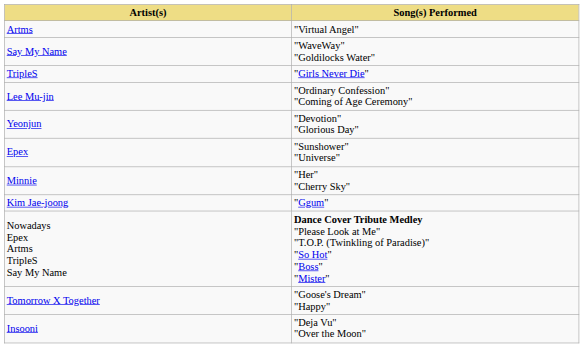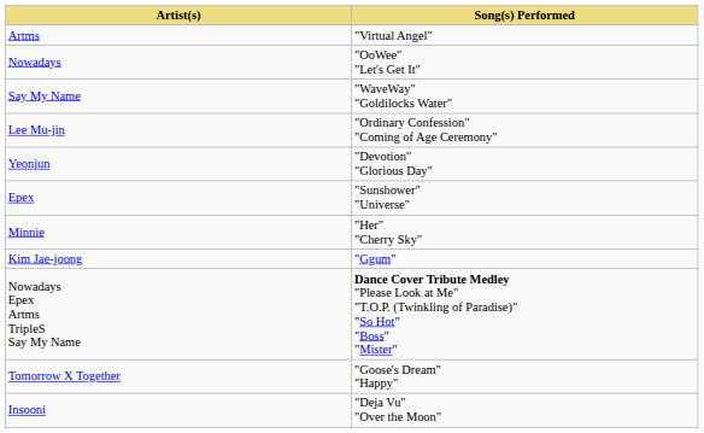+ row: Nowadays | "OoWee" "Let's Get It"
- row: TripleS | "Girls Never Die"
